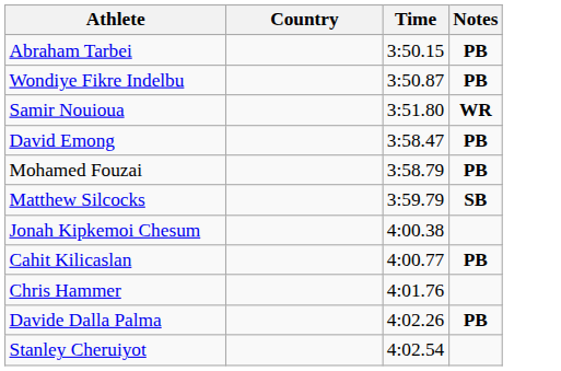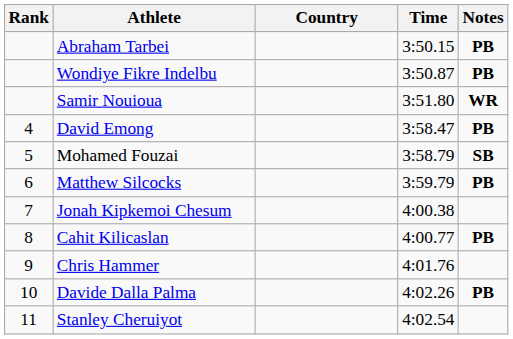+ column: Rank | 4 | 5 | 6 | 7 | 8 | 9 | 10 | 11
Mohamed Fouzai | Notes: PB -> SB
Matthew Silcocks | Notes: SB -> PB
